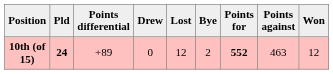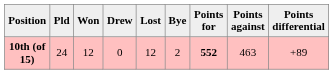columns swapped: Won <-> Points differential
10th (of 15) | Pld: bold -> normal
